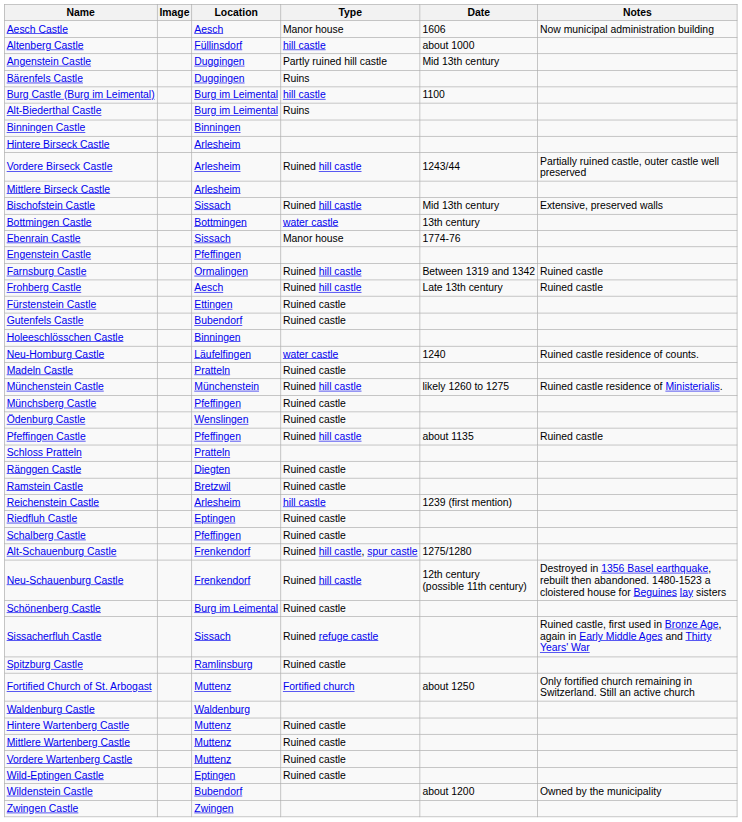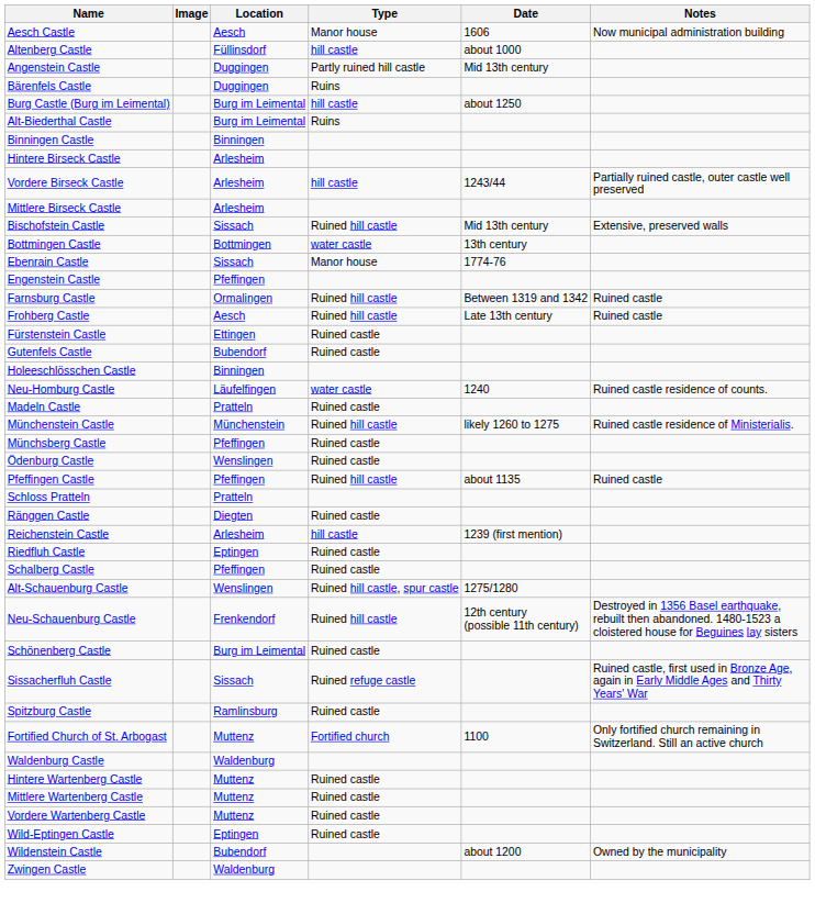Burg Castle (Burg im Leimental) | Date: 1100 -> about 1250
Vordere Birseck Castle | Type: Ruined hill castle -> hill castle
- row: Ramstein Castle | Bretzwil | Ruined castle
Alt-Schauenburg Castle | Location: Frenkendorf -> Wenslingen
Fortified Church of St. Arbogast | Date: about 1250 -> 1100
Zwingen Castle | Location: Zwingen -> Waldenburg
